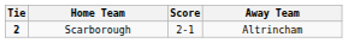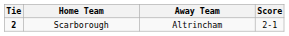columns swapped: Score <-> Away Team
